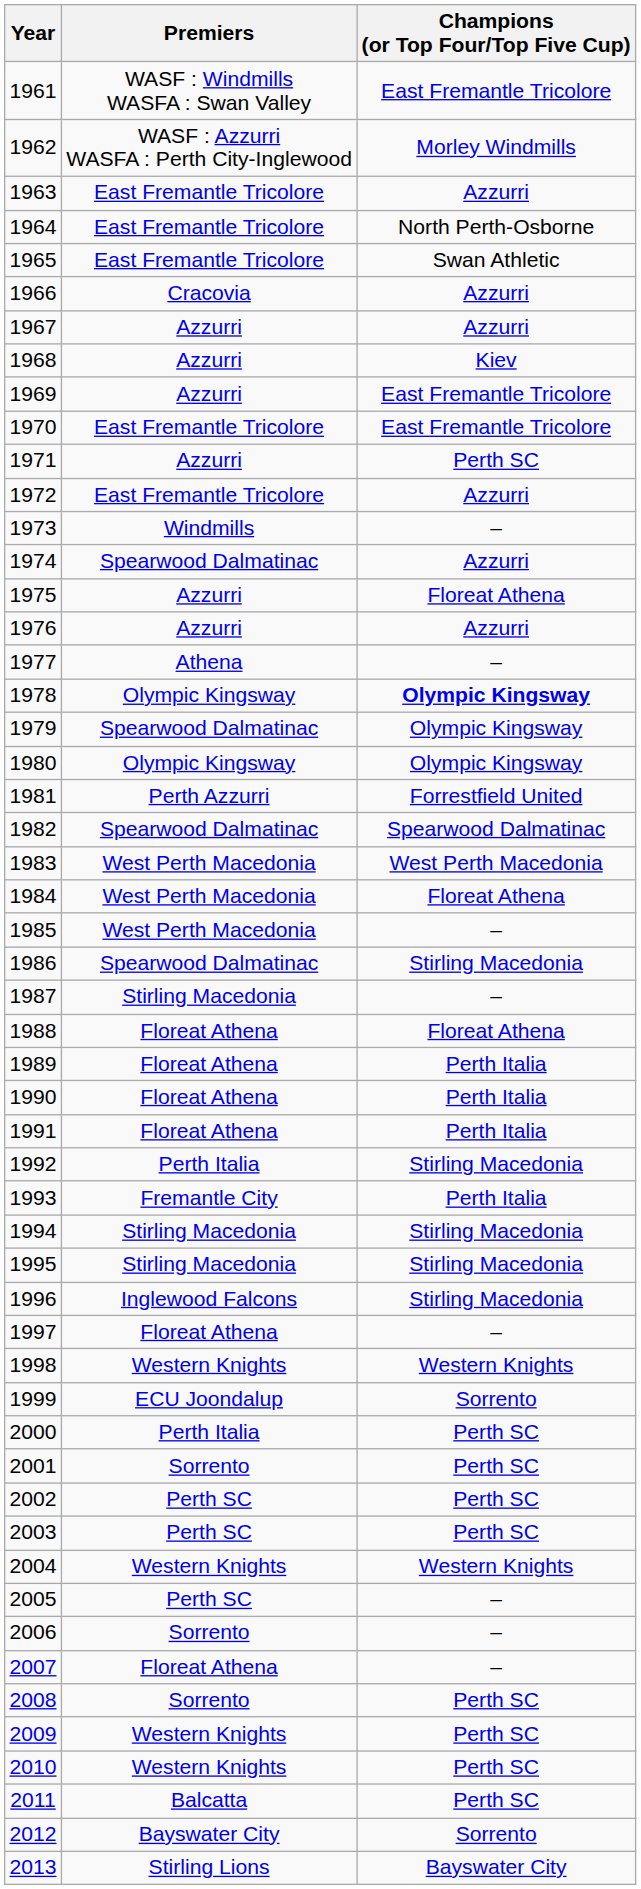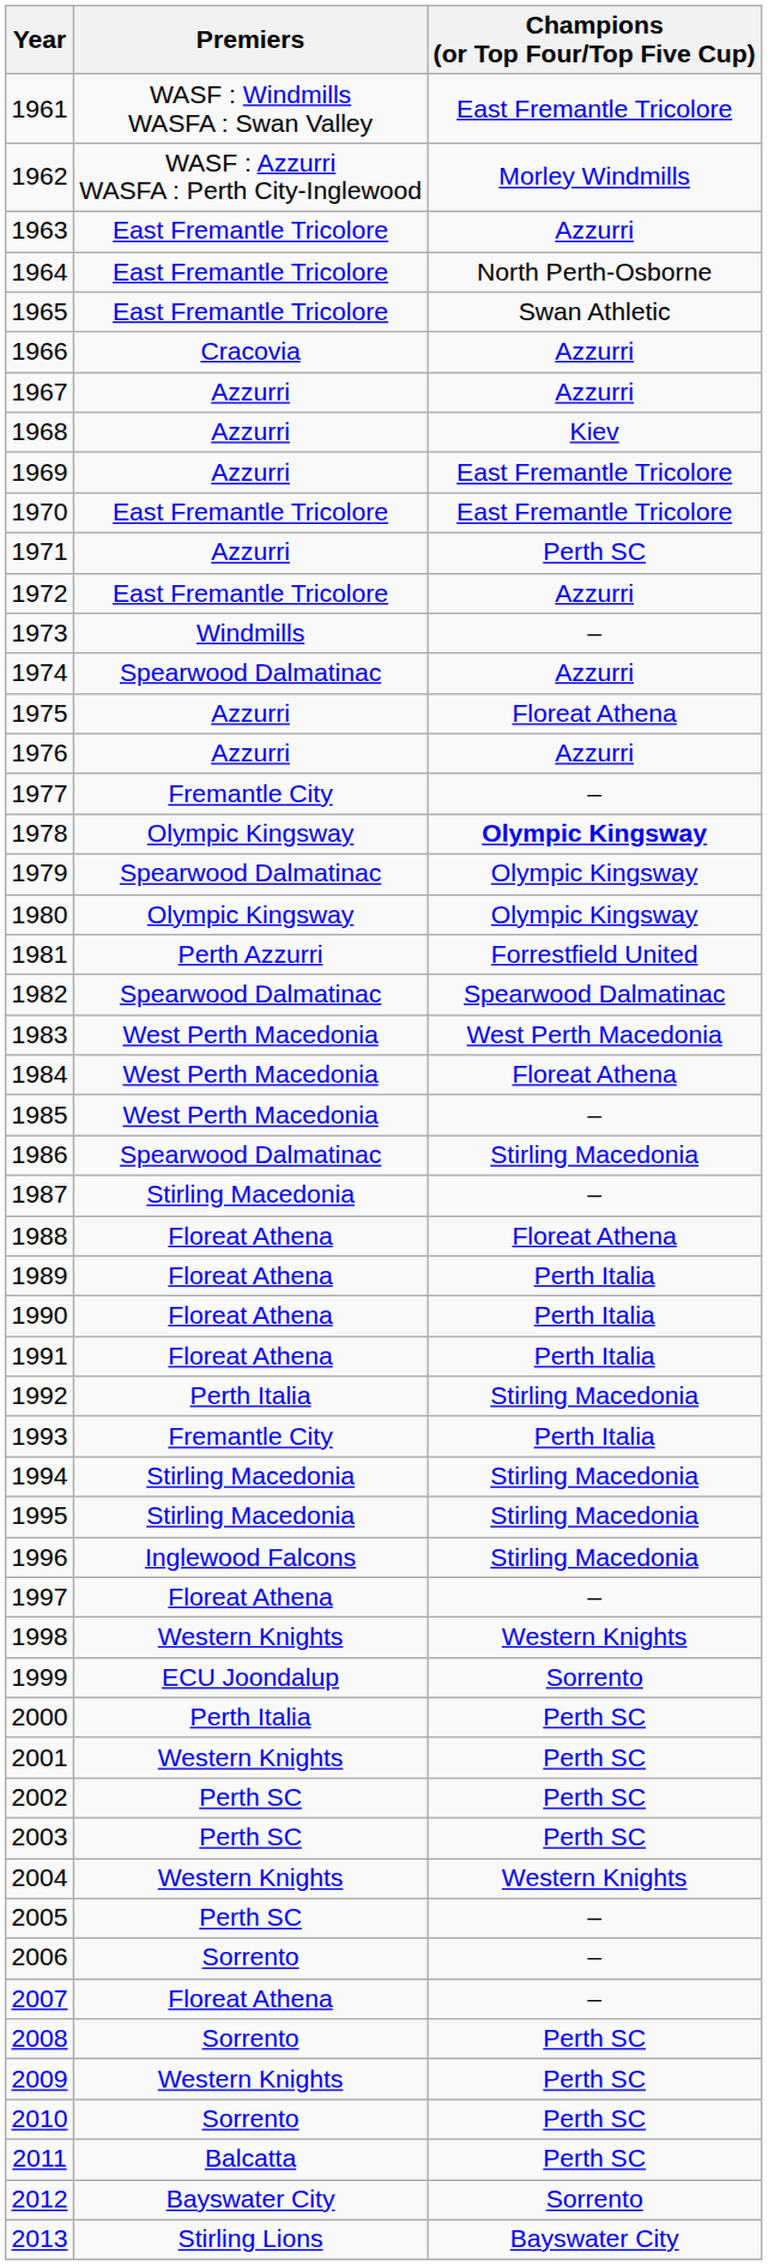1977 | Premiers: Athena -> Fremantle City
2001 | Premiers: Sorrento -> Western Knights
2010 | Premiers: Western Knights -> Sorrento
